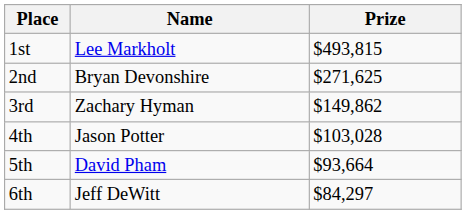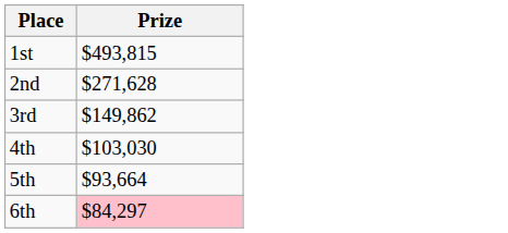- column: Name | Lee Markholt | Bryan Devonshire | Zachary Hyman | Jason Potter | David Pham | Jeff DeWitt
2nd | Prize: $271,625 -> $271,628
4th | Prize: $103,028 -> $103,030
6th | Prize: no background -> pink background
